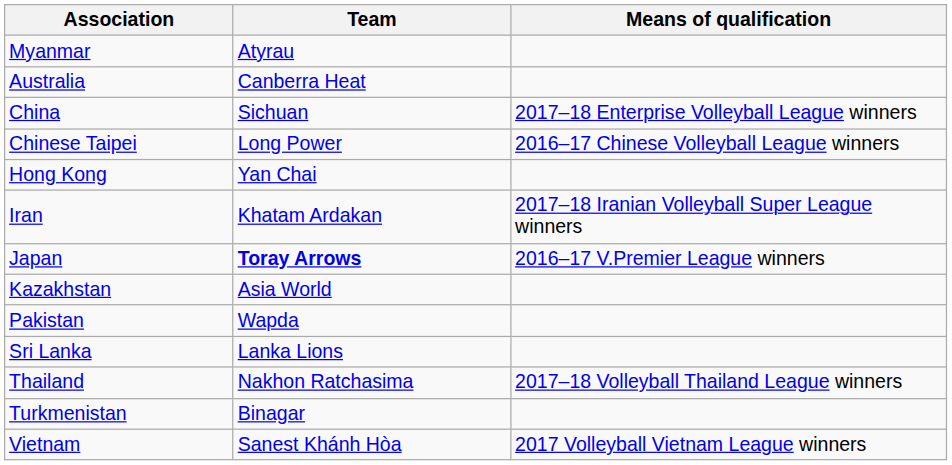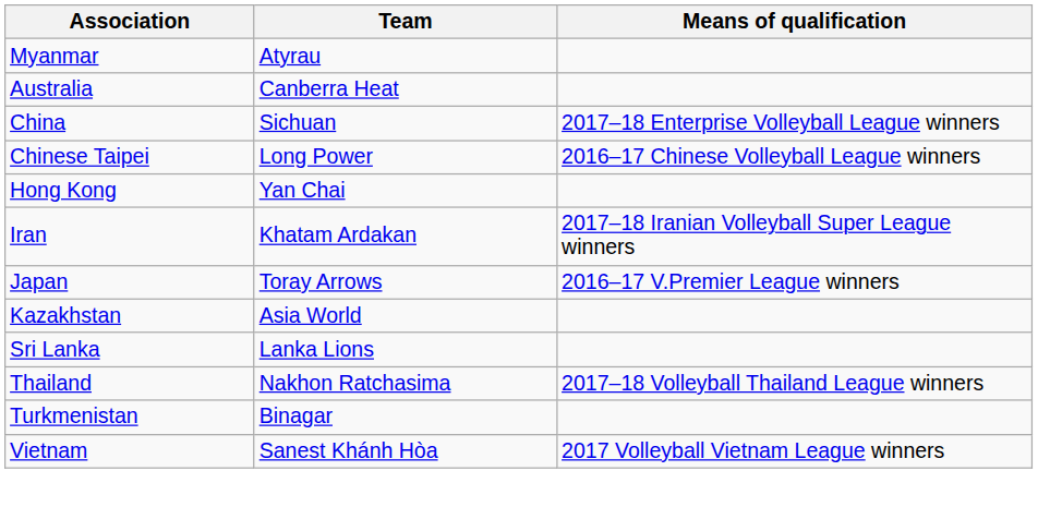Japan | Team: bold -> normal
- row: Pakistan | Wapda
